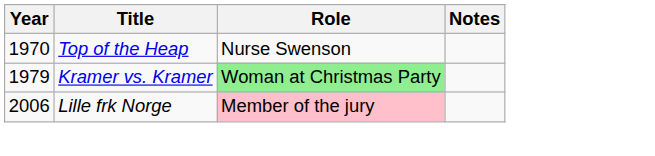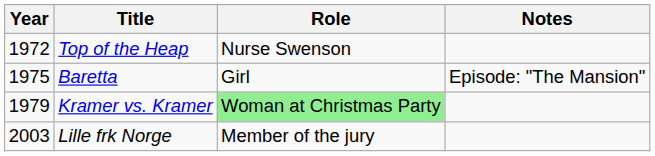Top of the Heap | Year: 1970 -> 1972
+ row: 1975 | Baretta | Girl | Episode: "The Mansion"
Lille frk Norge | Year: 2006 -> 2003
Lille frk Norge | Role: pink background -> no background
